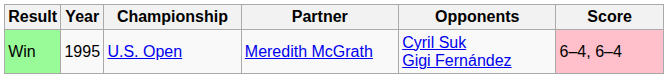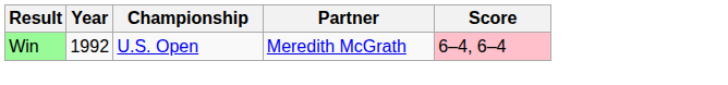- column: Opponents | Cyril Suk Gigi Fernández
Win | Year: 1995 -> 1992
